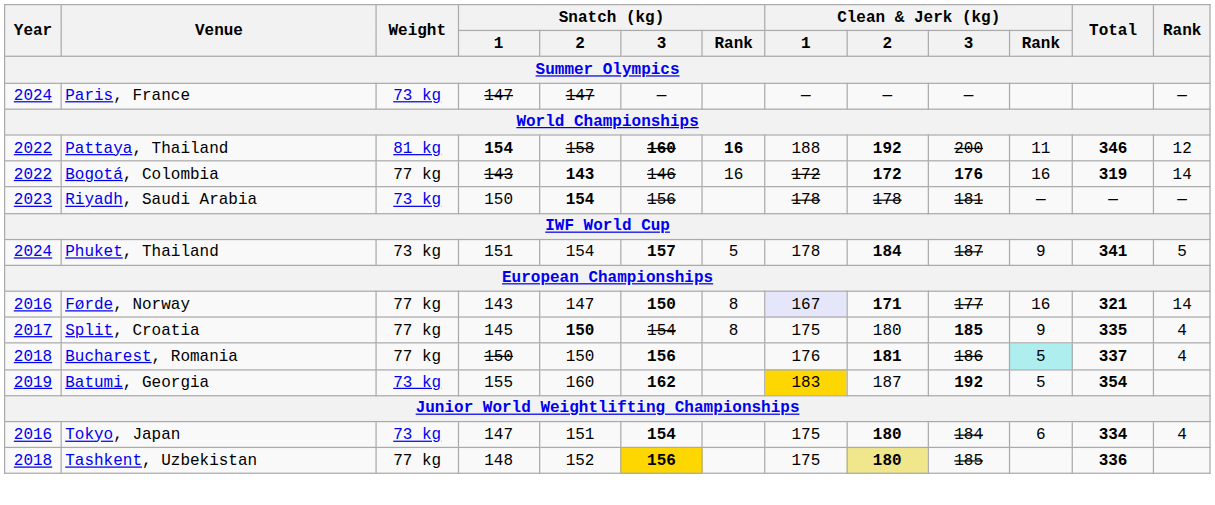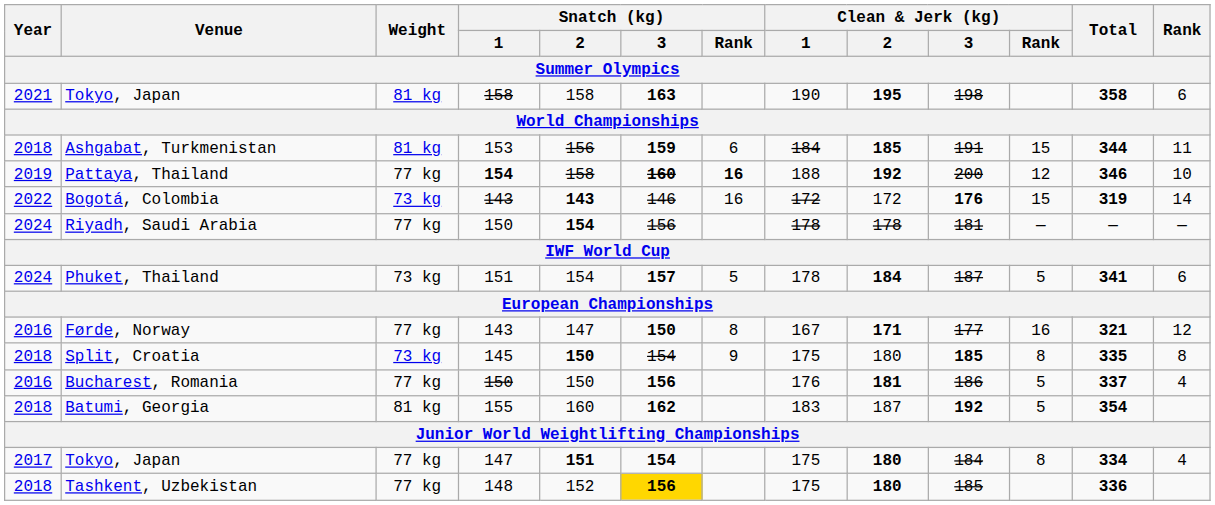+ row: 2021 | Tokyo, Japan | 81 kg | 158 | 158 | 163 | 190 | 195 | 198 | 358 | 6
- row: 2024 | Paris, France | 73 kg | 147 | 147 | — | — | — | — | —
+ row: 2018 | Ashgabat, Turkmenistan | 81 kg | 153 | 156 | 159 | 6 | 184 | 185 | 191 | 15 | 344 | 11
Pattaya, Thailand | Year: 2022 -> 2019
Pattaya, Thailand | Weight: 81 kg -> 77 kg
Pattaya, Thailand | Clean & Jerk (kg) / Rank: 11 -> 12
Pattaya, Thailand | Rank: 12 -> 10
Bogotá, Colombia | Weight: 77 kg -> 73 kg
Bogotá, Colombia | Clean & Jerk (kg) / 2: bold -> normal
Bogotá, Colombia | Clean & Jerk (kg) / Rank: 16 -> 15
Riyadh, Saudi Arabia | Year: 2023 -> 2024
Riyadh, Saudi Arabia | Weight: 73 kg -> 77 kg
Phuket, Thailand | Clean & Jerk (kg) / Rank: 9 -> 5
Phuket, Thailand | Rank: 5 -> 6
Førde, Norway | Clean & Jerk (kg) / 1: lavender background -> no background
Førde, Norway | Rank: 14 -> 12
Split, Croatia | Year: 2017 -> 2018
Split, Croatia | Weight: 77 kg -> 73 kg
Split, Croatia | Snatch (kg) / Rank: 8 -> 9
Split, Croatia | Clean & Jerk (kg) / Rank: 9 -> 8
Split, Croatia | Rank: 4 -> 8
Bucharest, Romania | Year: 2018 -> 2016
Bucharest, Romania | Clean & Jerk (kg) / Rank: paleturquoise background -> no background
Batumi, Georgia | Year: 2019 -> 2018
Batumi, Georgia | Weight: 73 kg -> 81 kg
Batumi, Georgia | Clean & Jerk (kg) / 1: gold background -> no background
Tokyo, Japan / 147 | Year: 2016 -> 2017
Tokyo, Japan / 147 | Weight: 73 kg -> 77 kg
Tokyo, Japan / 147 | Snatch (kg) / 2: normal -> bold
Tokyo, Japan / 147 | Clean & Jerk (kg) / Rank: 6 -> 8
Tashkent, Uzbekistan | Clean & Jerk (kg) / 2: khaki background -> no background
